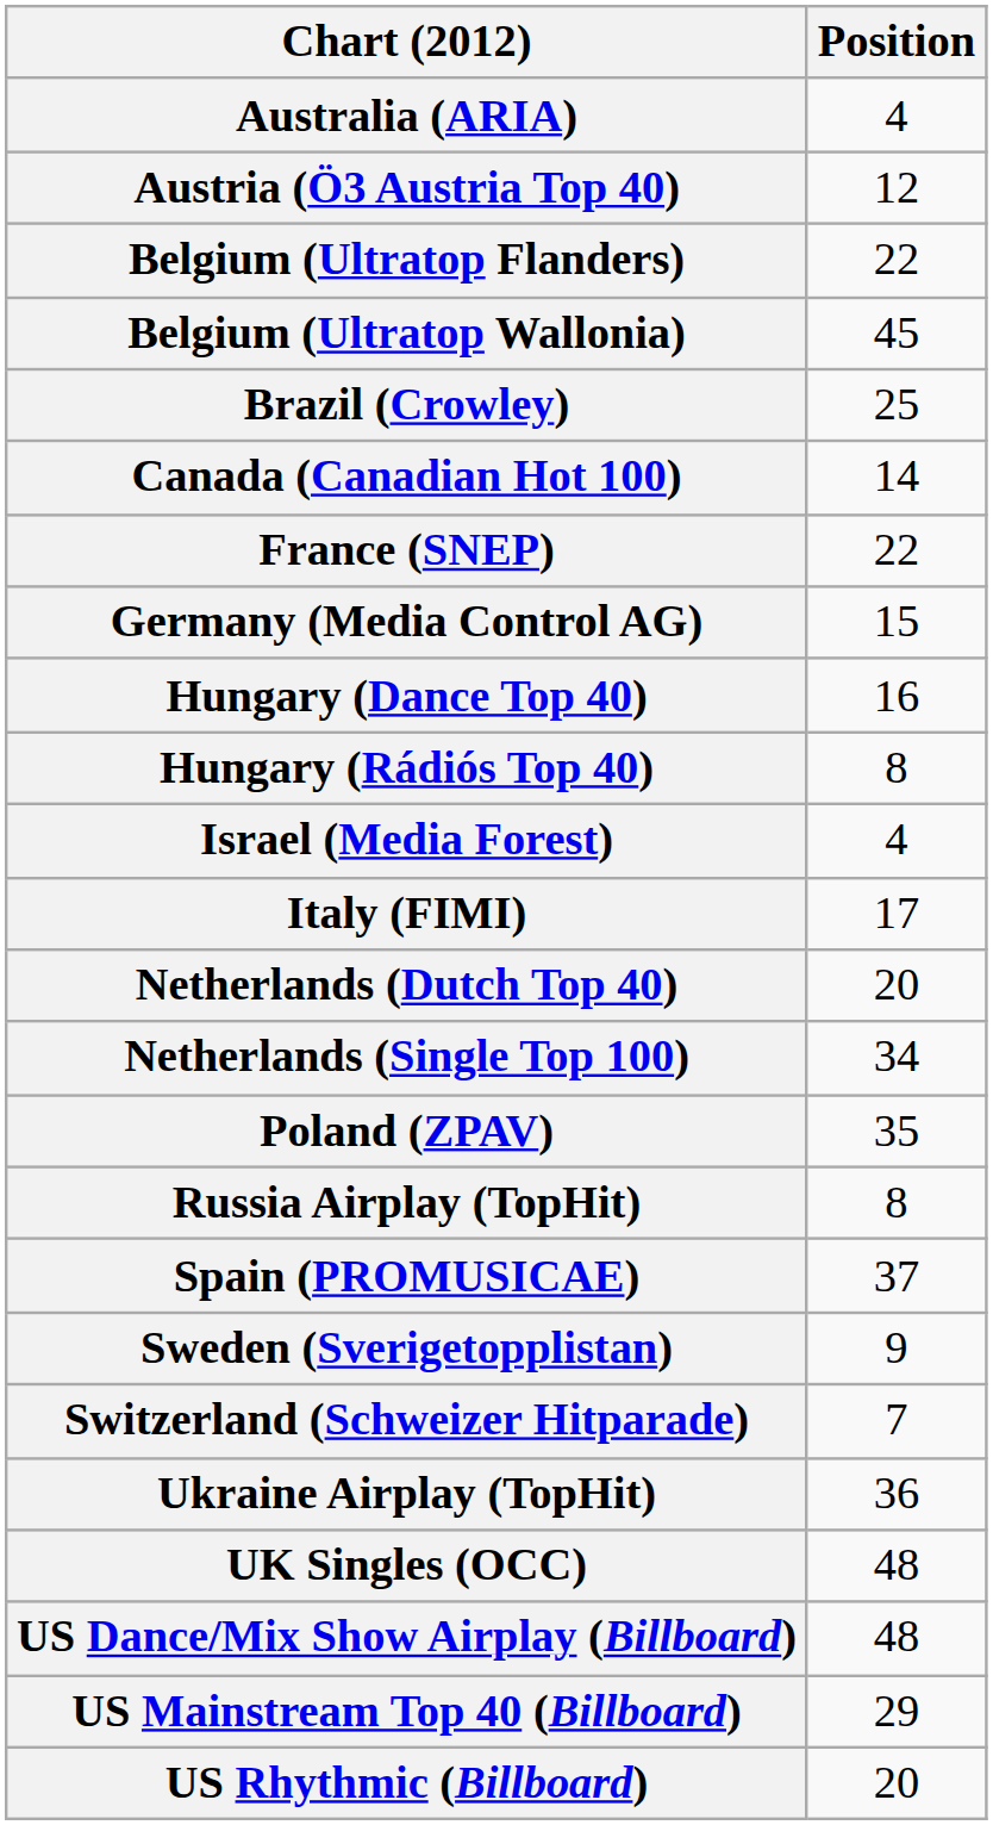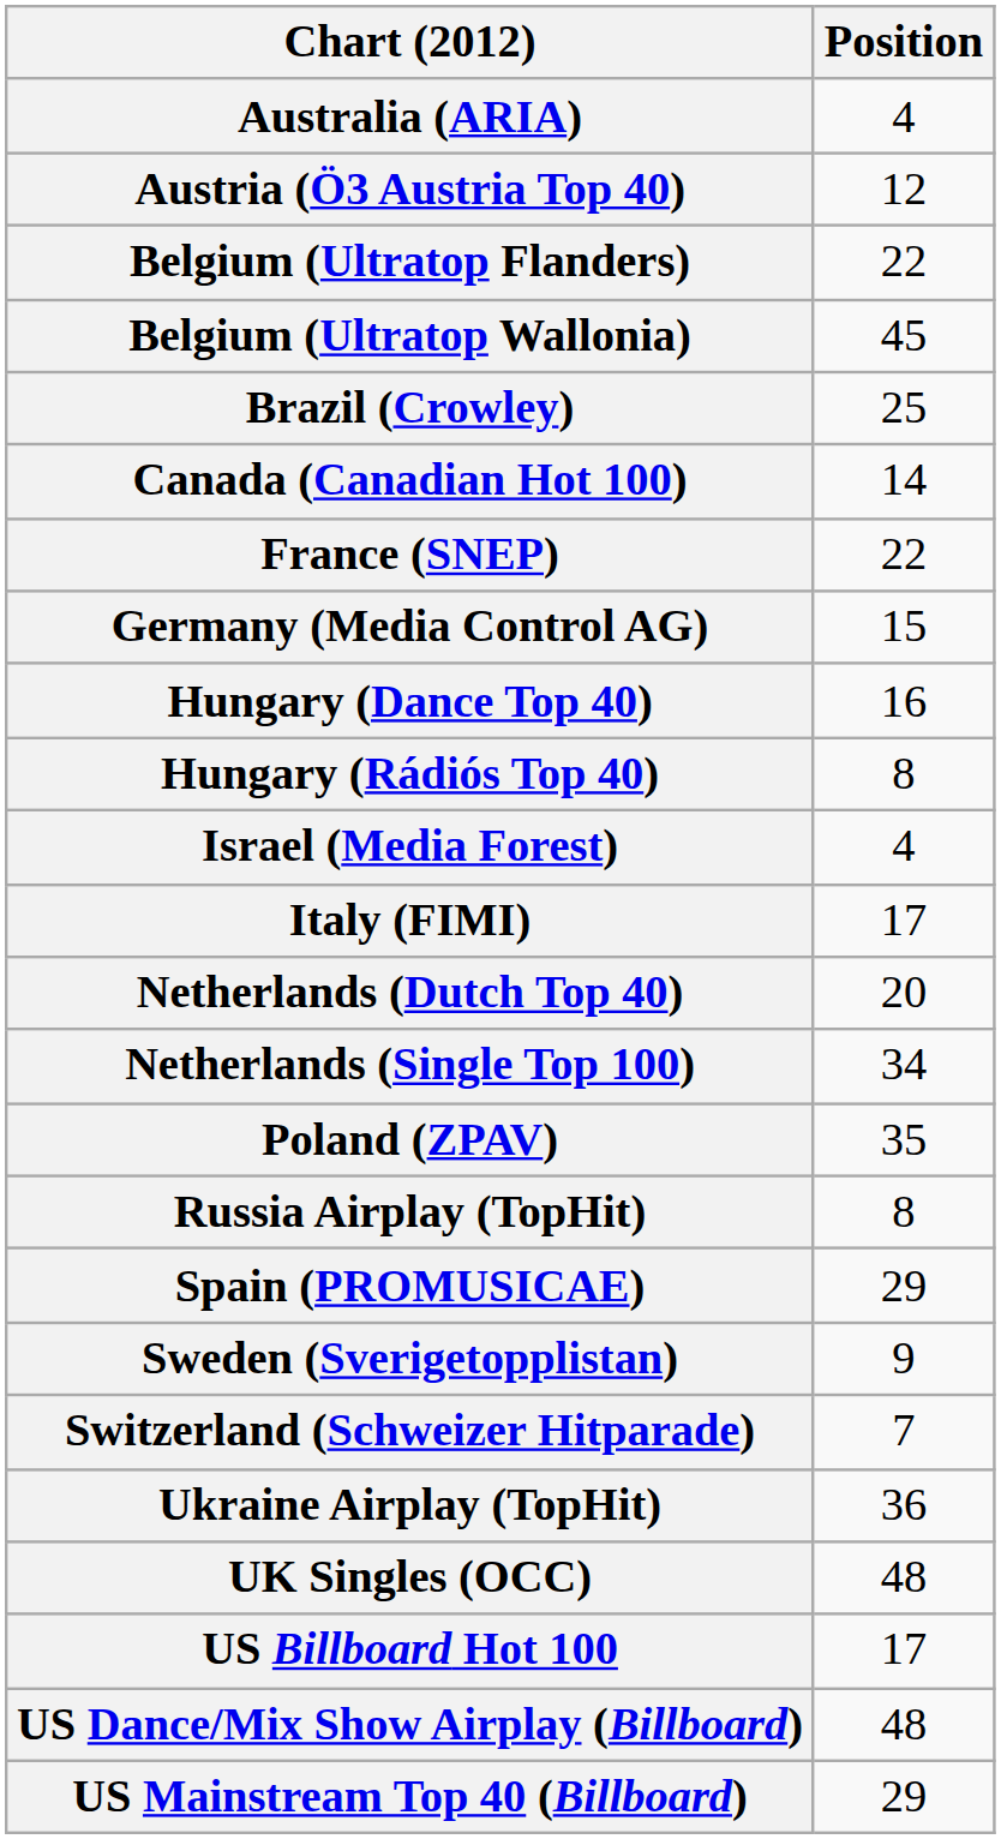Spain (PROMUSICAE) | Position: 37 -> 29
+ row: US Billboard Hot 100 | 17
- row: US Rhythmic (Billboard) | 20
